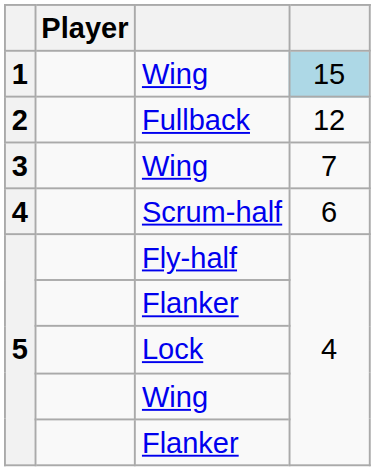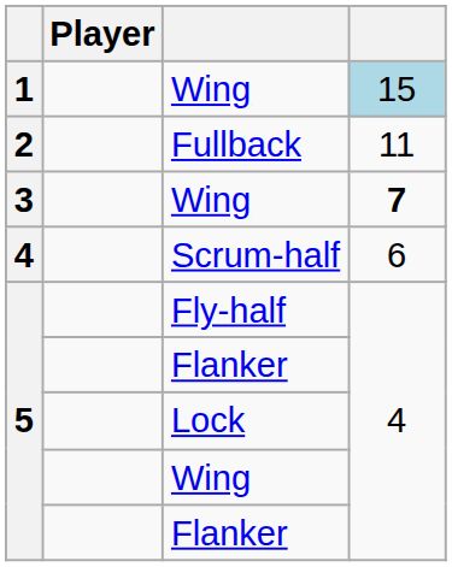Fullback | column 4: 12 -> 11
3 / Wing | column 4: normal -> bold
